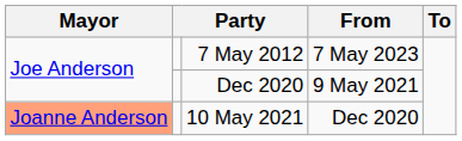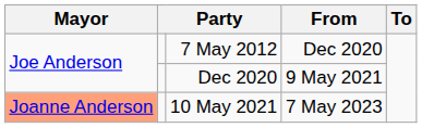7 May 2012 | From: 7 May 2023 -> Dec 2020
10 May 2021 | From: Dec 2020 -> 7 May 2023
